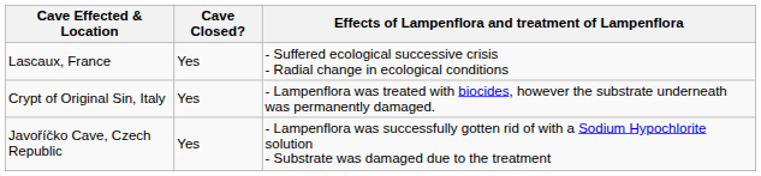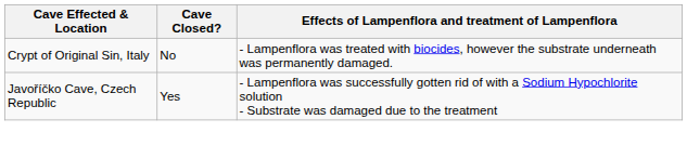- row: Lascaux, France | Yes | - Suffered ecological successive crisis - Radial change in ecological conditions
Crypt of Original Sin, Italy | Cave Closed?: Yes -> No
